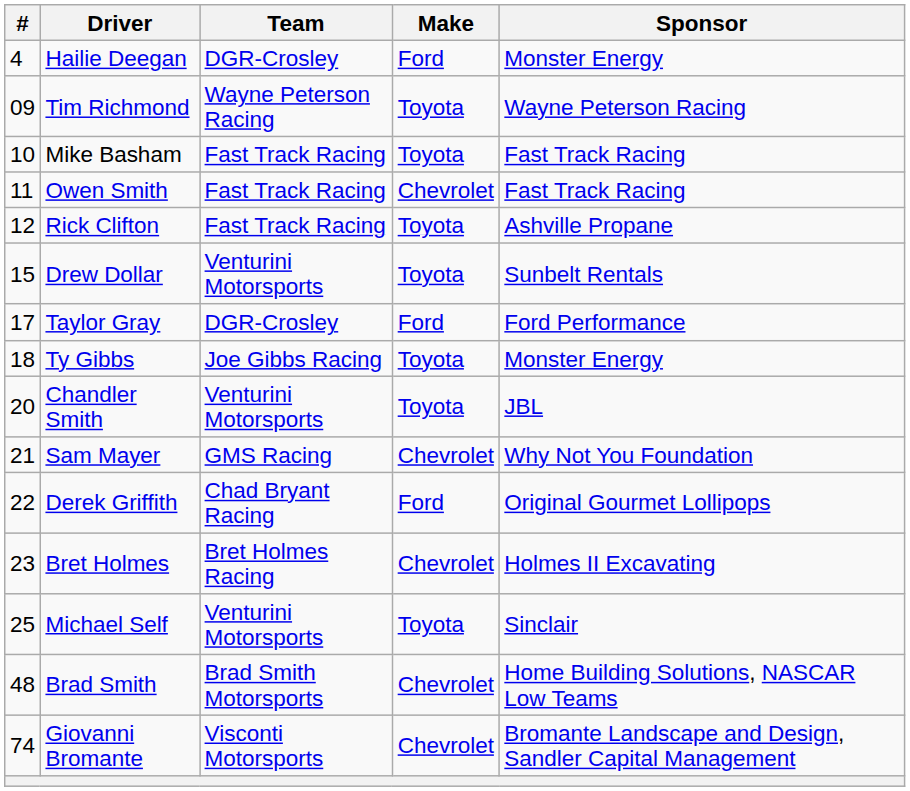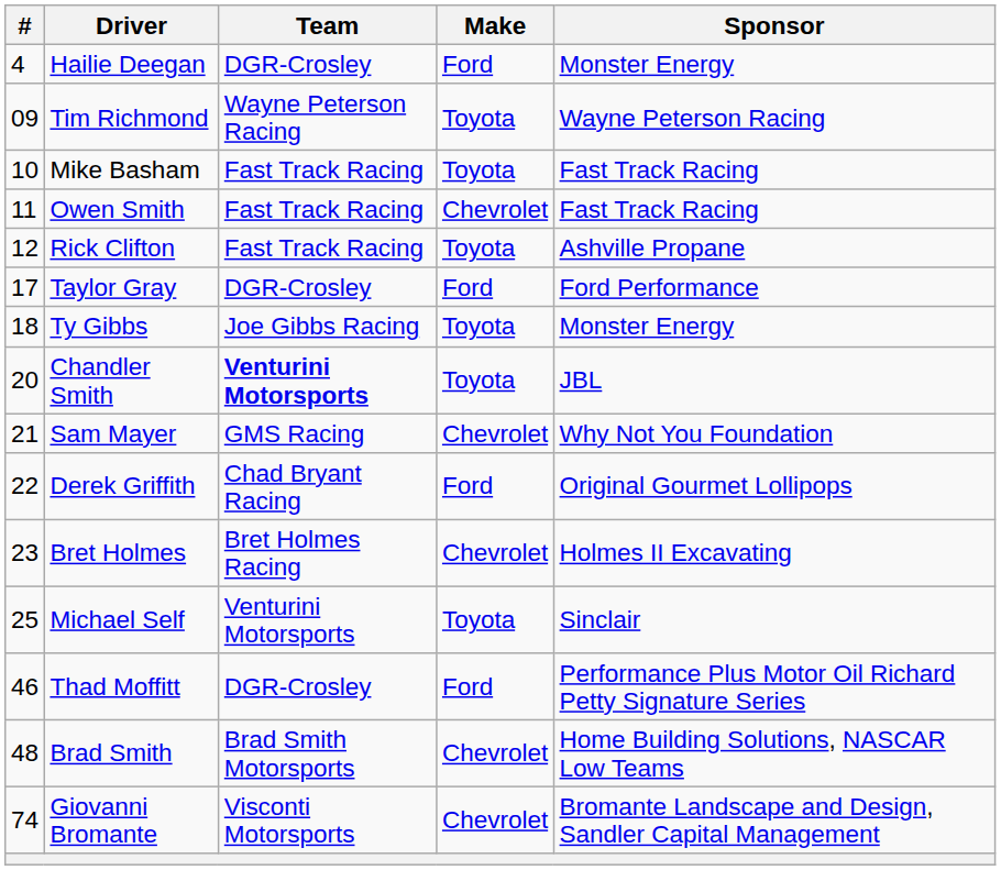- row: 15 | Drew Dollar | Venturini Motorsports | Toyota | Sunbelt Rentals
Chandler Smith | Team: normal -> bold
+ row: 46 | Thad Moffitt | DGR-Crosley | Ford | Performance Plus Motor Oil Richard Petty Signature Series
